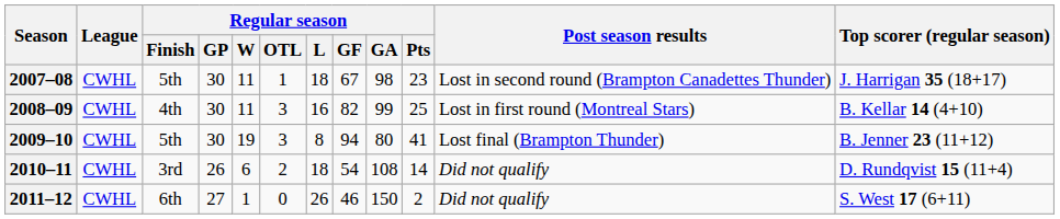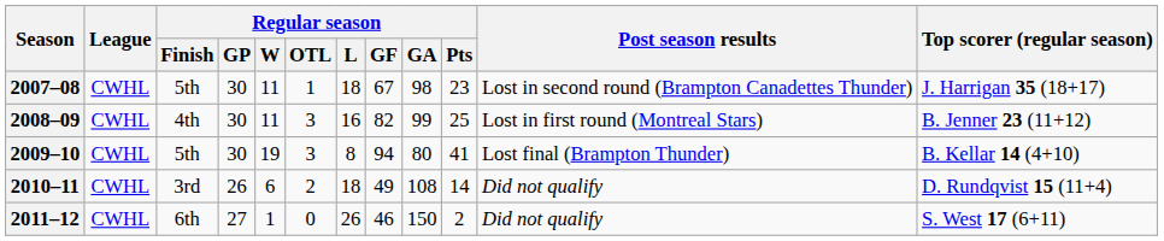2008–09 | Top scorer (regular season): B. Kellar 14 (4+10) -> B. Jenner 23 (11+12)
2009–10 | Top scorer (regular season): B. Jenner 23 (11+12) -> B. Kellar 14 (4+10)
2010–11 | Regular season / GF: 54 -> 49
